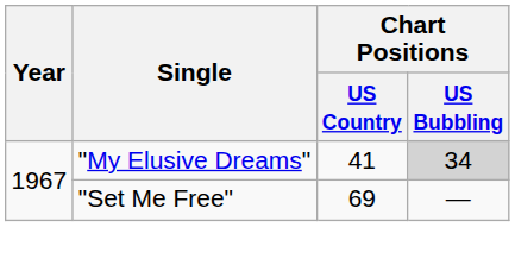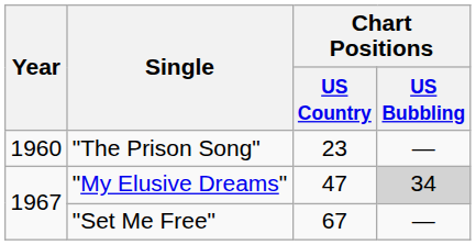+ row: 1960 | "The Prison Song" | 23 | —
"My Elusive Dreams" | Chart Positions / US Country: 41 -> 47
"Set Me Free" | Chart Positions / US Country: 69 -> 67
